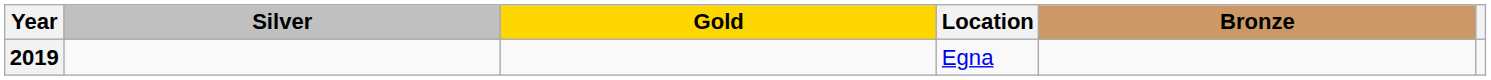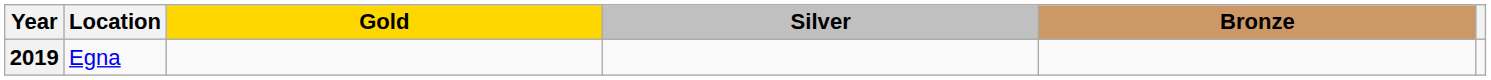columns swapped: Location <-> Silver
